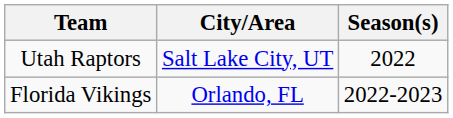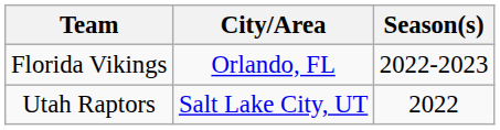rows swapped: Florida Vikings <-> Utah Raptors
